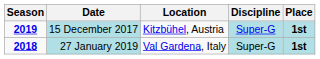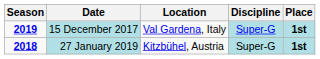15 December 2017 | Location: Kitzbühel, Austria -> Val Gardena, Italy
27 January 2019 | Location: Val Gardena, Italy -> Kitzbühel, Austria
